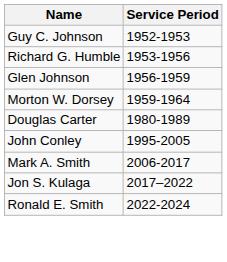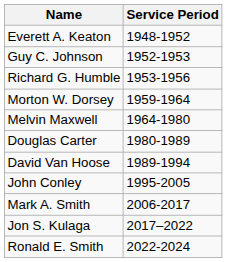+ row: Everett A. Keaton | 1948-1952
- row: Glen Johnson | 1956-1959
+ row: Melvin Maxwell | 1964-1980
+ row: David Van Hoose | 1989-1994
